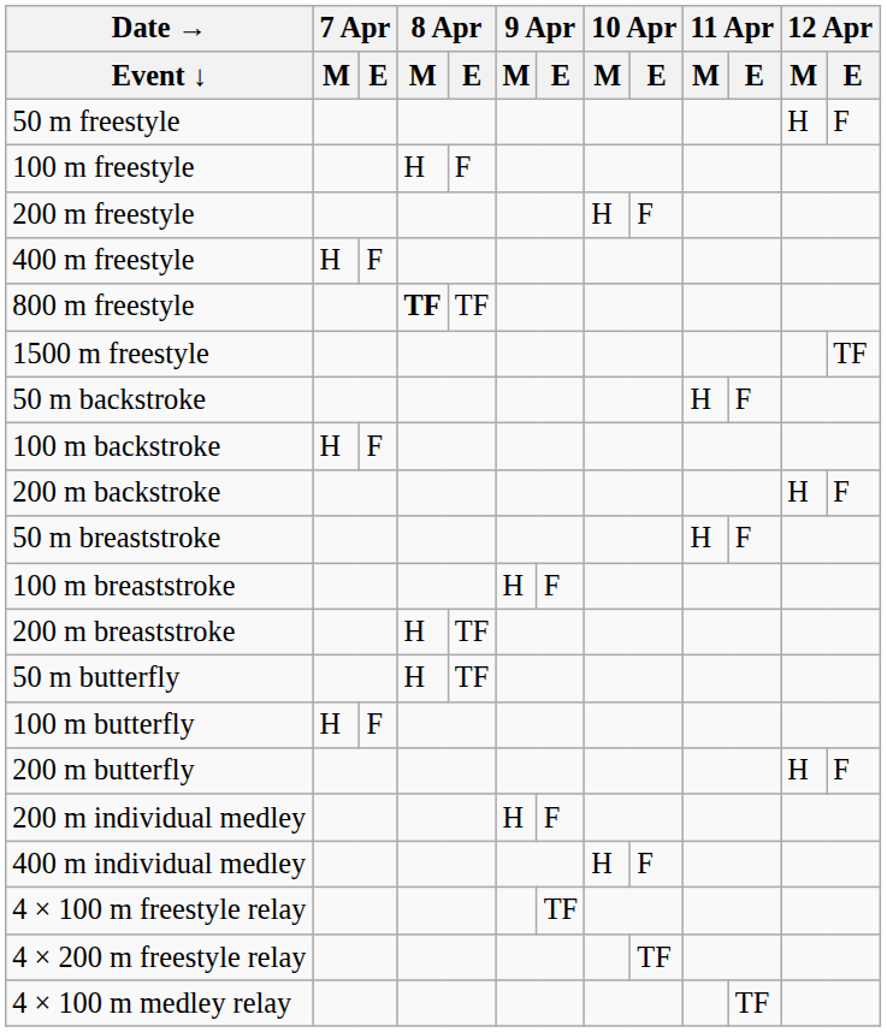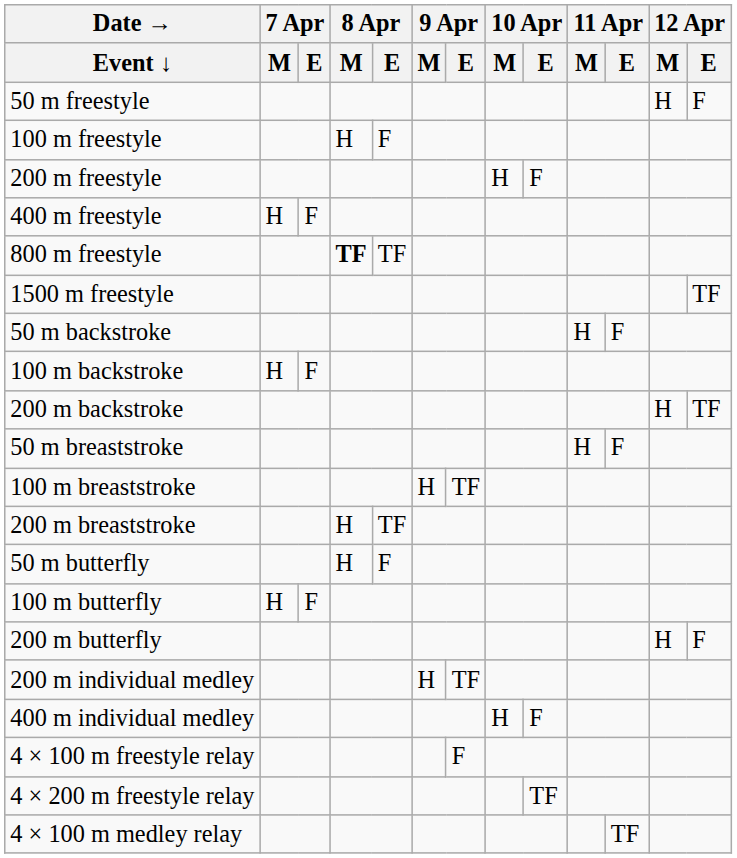200 m backstroke | 12 Apr / E: F -> TF
100 m breaststroke | 9 Apr / E: F -> TF
50 m butterfly | 8 Apr / E: TF -> F
200 m individual medley | 9 Apr / E: F -> TF
4 × 100 m freestyle relay | 9 Apr / E: TF -> F
